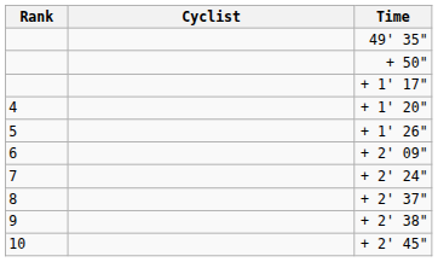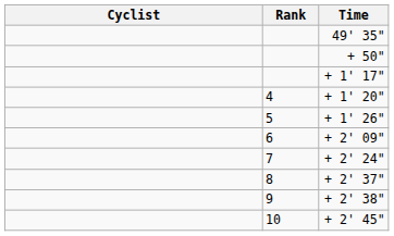columns swapped: Rank <-> Cyclist
